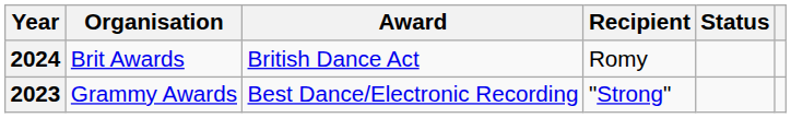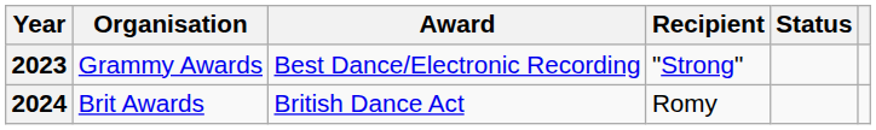rows swapped: 2023 <-> 2024
